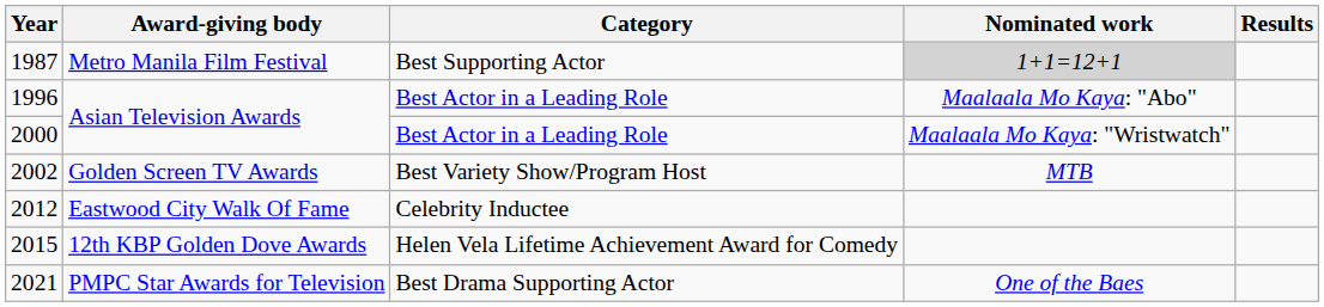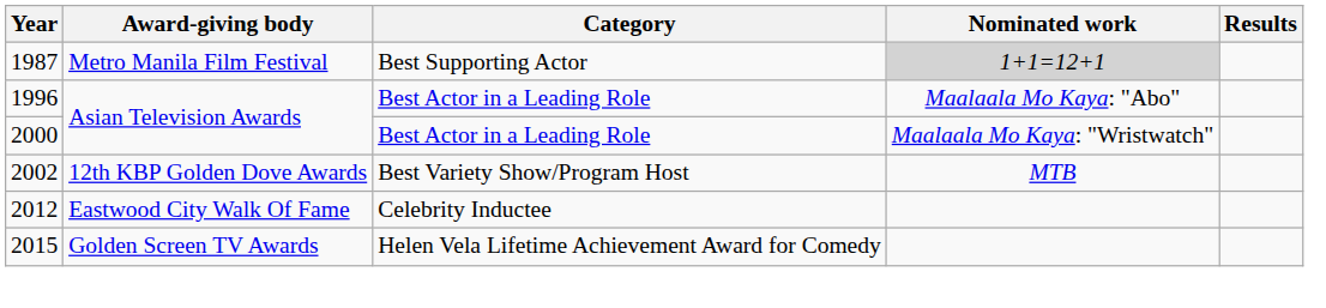2002 | Award-giving body: Golden Screen TV Awards -> 12th KBP Golden Dove Awards
2015 | Award-giving body: 12th KBP Golden Dove Awards -> Golden Screen TV Awards
- row: 2021 | PMPC Star Awards for Television | Best Drama Supporting Actor | One of the Baes
